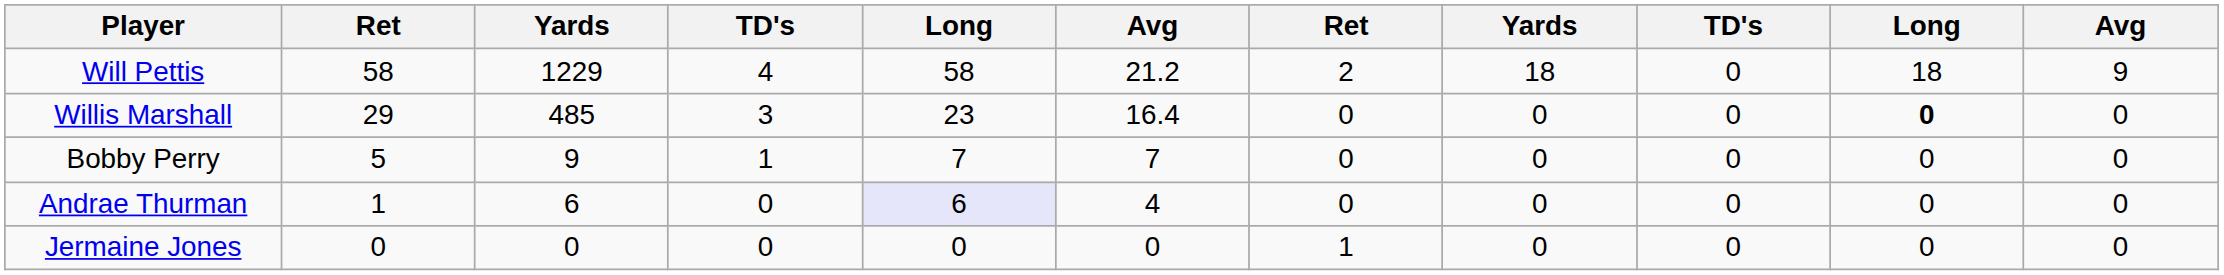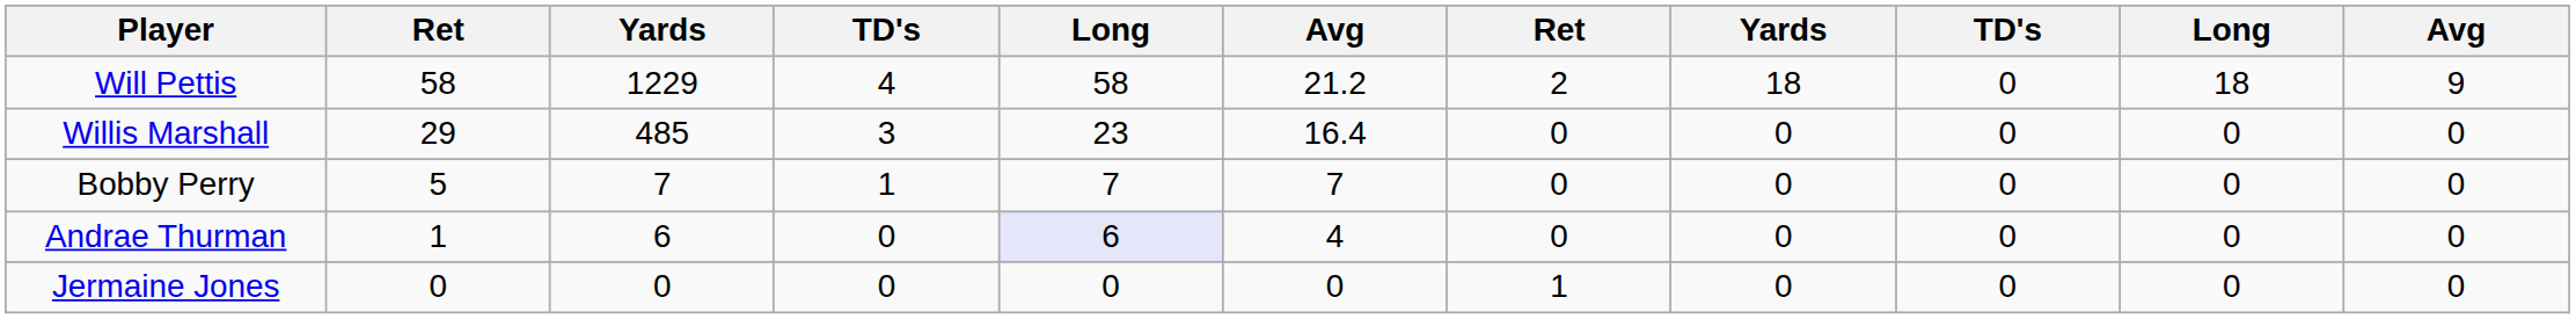Willis Marshall | column 10: bold -> normal
Bobby Perry | column 3: 9 -> 7
